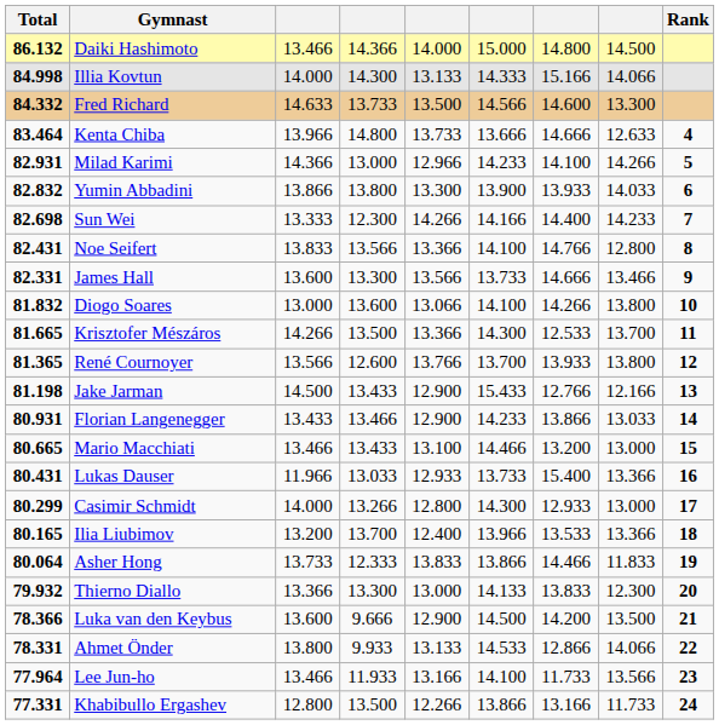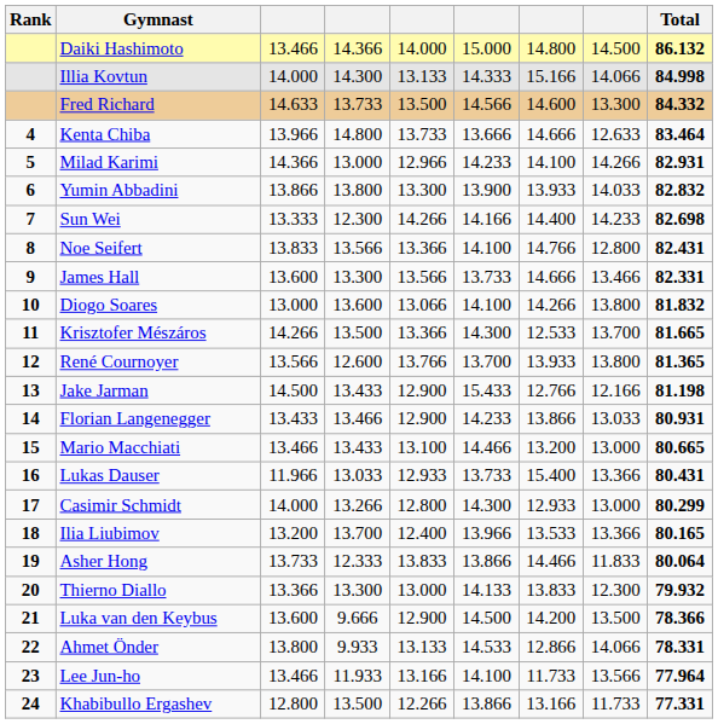columns swapped: Rank <-> Total
